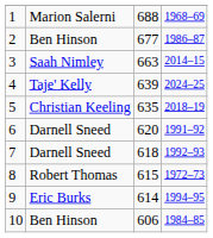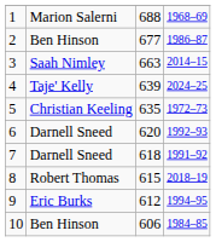5 | column 4: 2018–19 -> 1972–73
6 | column 4: 1991–92 -> 1992–93
7 | column 4: 1992–93 -> 1991–92
8 | column 4: 1972–73 -> 2018–19
9 | column 3: 614 -> 612
